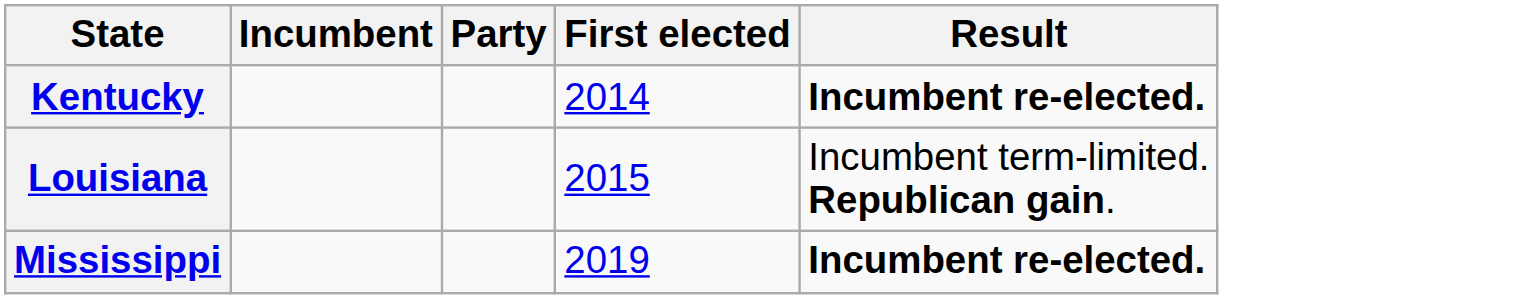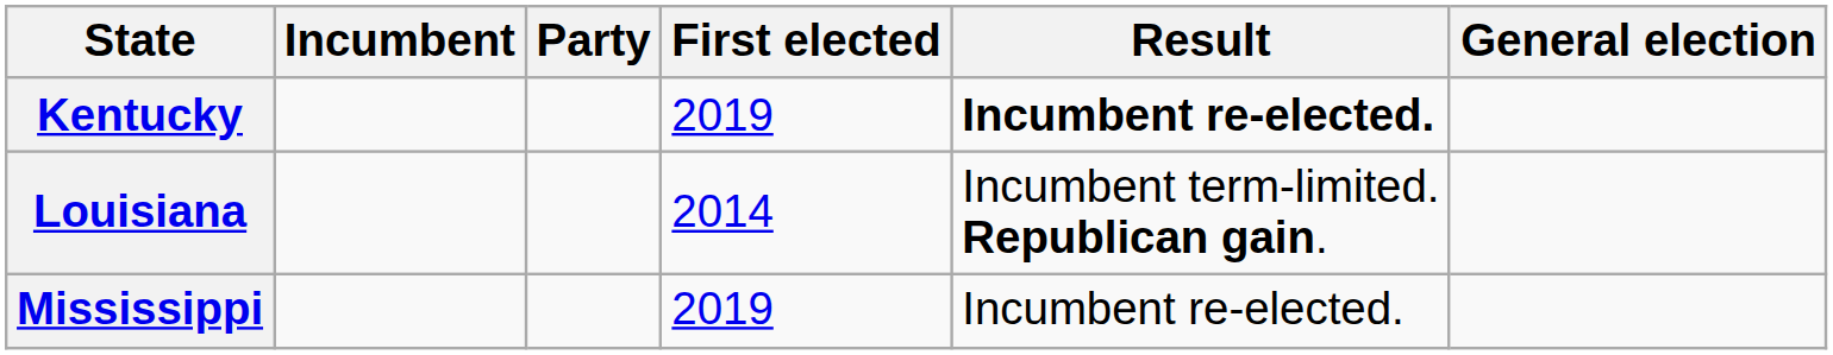+ column: General election
Kentucky | First elected: 2014 -> 2019
Louisiana | First elected: 2015 -> 2014
Mississippi | Result: bold -> normal
